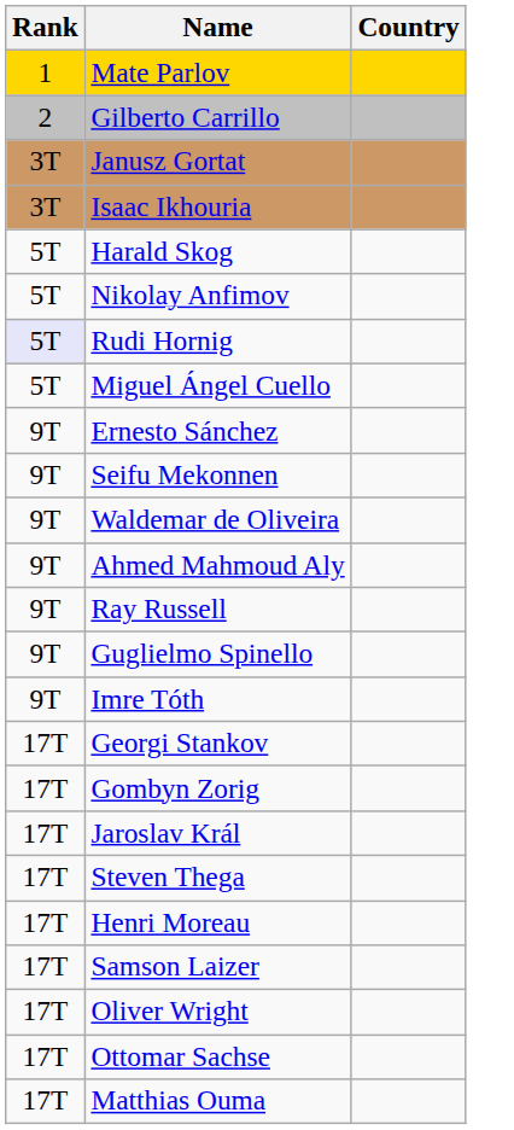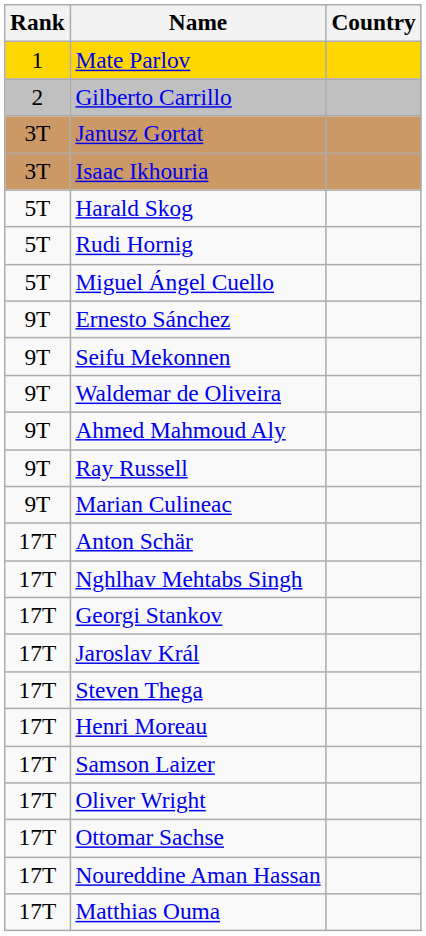- row: 5T | Nikolay Anfimov
Rudi Hornig | Rank: lavender background -> no background
- row: 9T | Guglielmo Spinello
+ row: 9T | Marian Culineac
- row: 9T | Imre Tóth
+ row: 17T | Anton Schär
+ row: 17T | Nghlhav Mehtabs Singh
- row: 17T | Gombyn Zorig
+ row: 17T | Noureddine Aman Hassan
